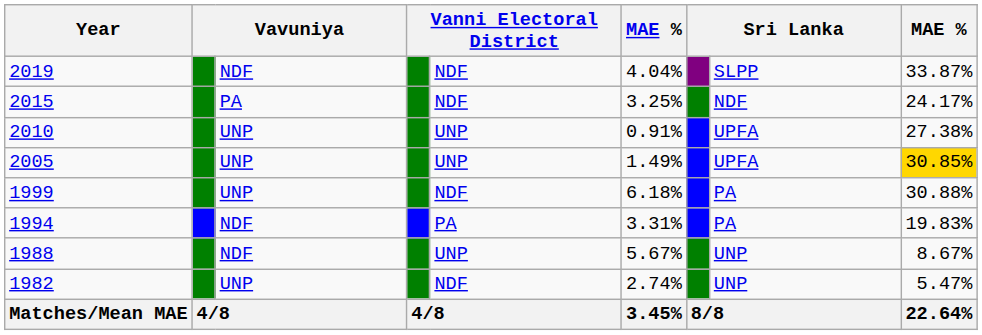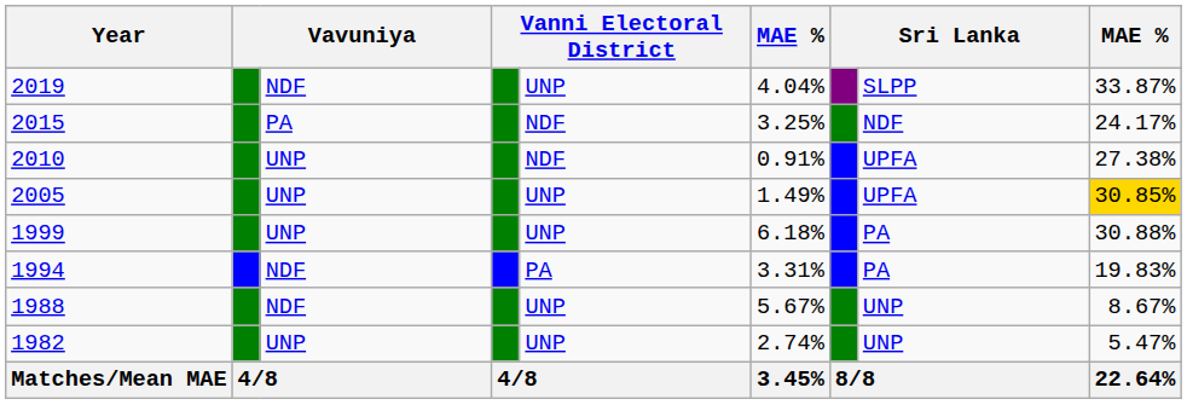2019 | column 5: NDF -> UNP
2010 | column 5: UNP -> NDF
1999 | column 5: NDF -> UNP
1982 | column 5: NDF -> UNP
